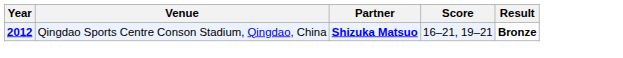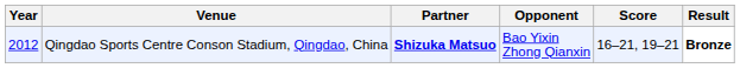+ column: Opponent | Bao Yixin Zhong Qianxin
Qingdao Sports Centre Conson Stadium, Qingdao, China | Year: bold -> normal
